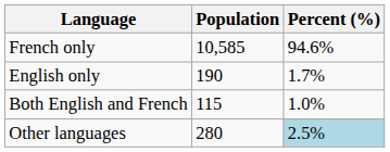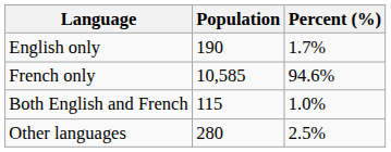rows swapped: French only <-> English only
Other languages | Percent (%): lightblue background -> no background
